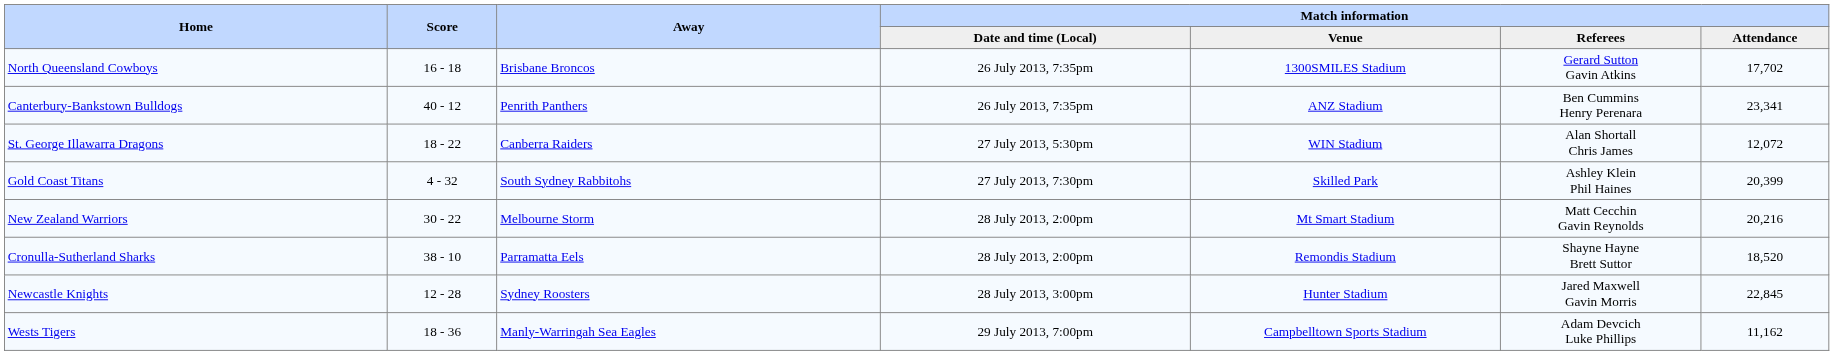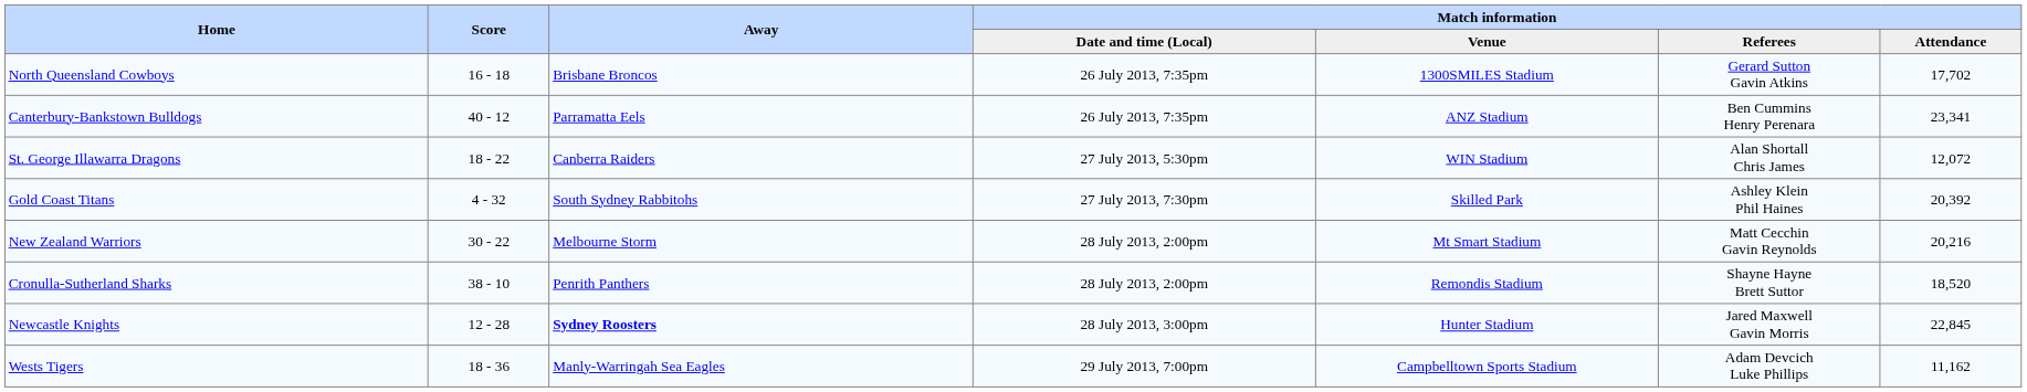Canterbury-Bankstown Bulldogs | Away: Penrith Panthers -> Parramatta Eels
Gold Coast Titans | Match information / Attendance: 20,399 -> 20,392
Cronulla-Sutherland Sharks | Away: Parramatta Eels -> Penrith Panthers
Newcastle Knights | Away: normal -> bold
